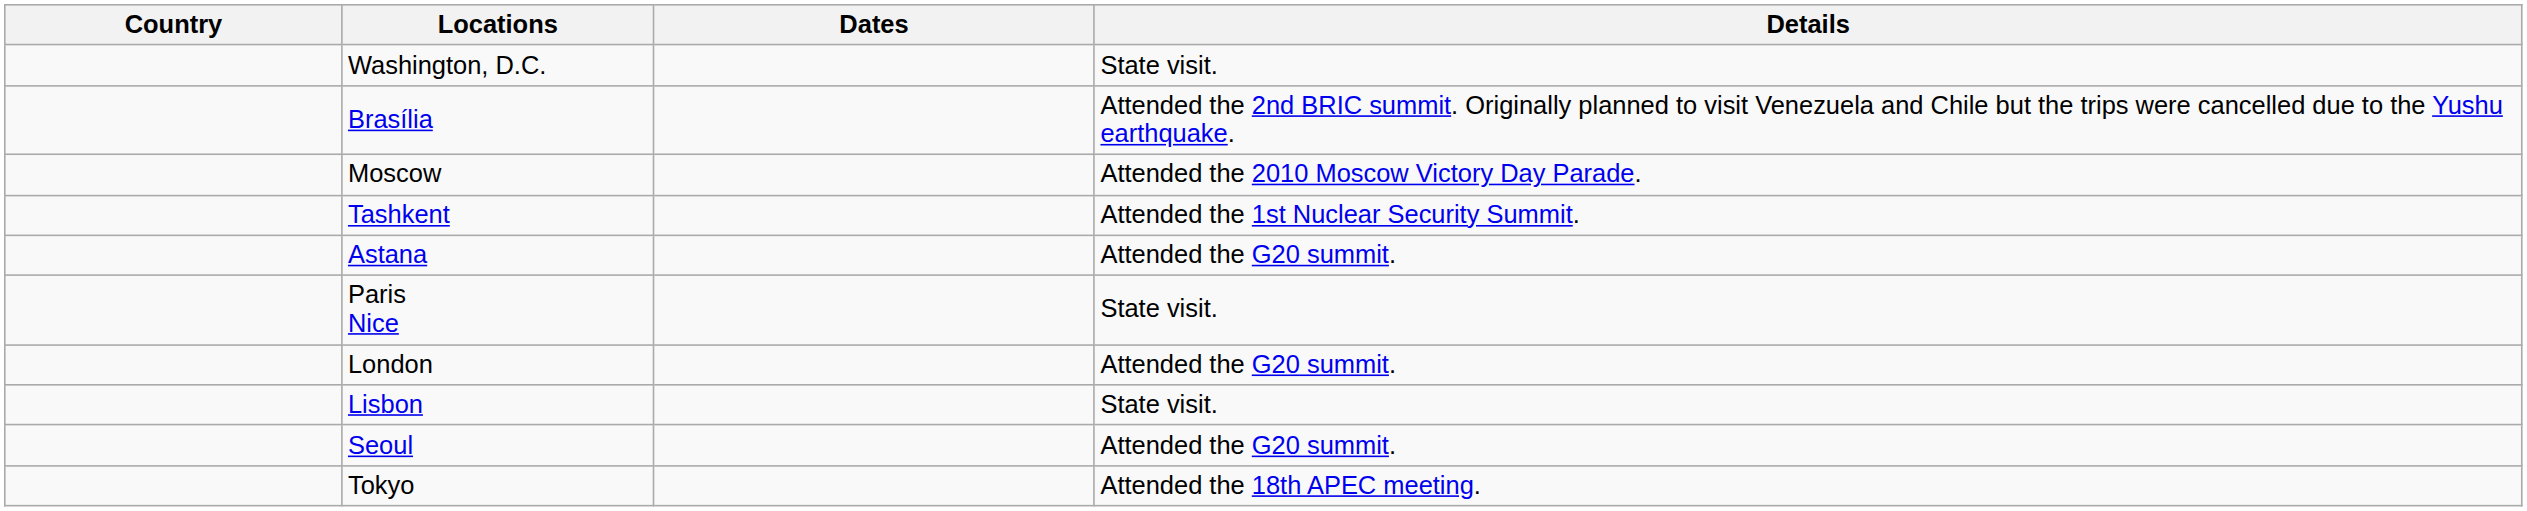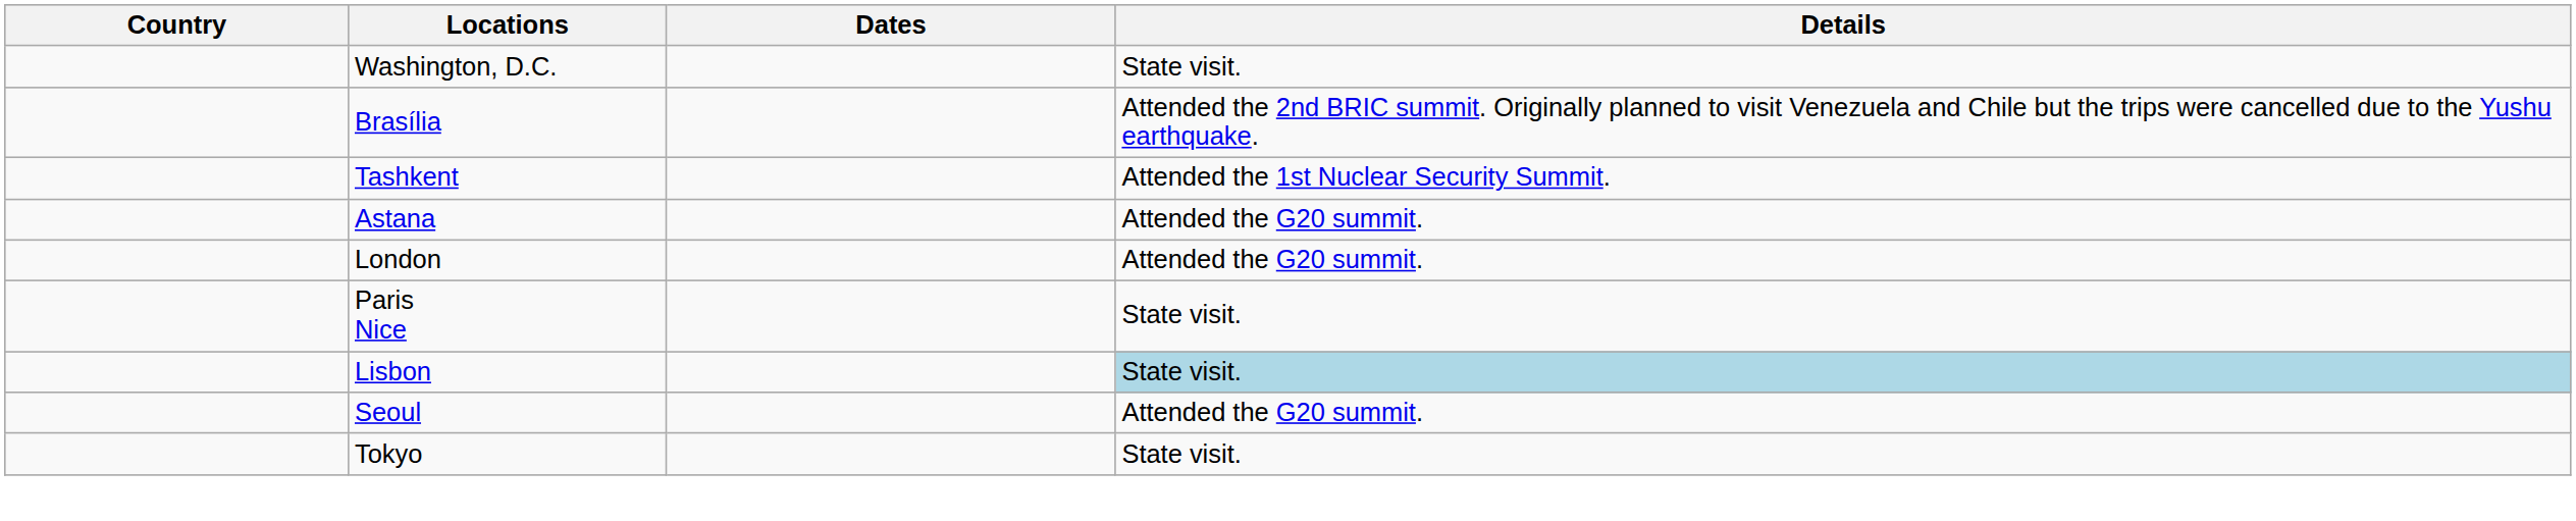- row: Moscow | Attended the 2010 Moscow Victory Day Parade.
rows swapped: London <-> Paris Nice
Lisbon | Details: no background -> lightblue background
Tokyo | Details: Attended the 18th APEC meeting. -> State visit.
